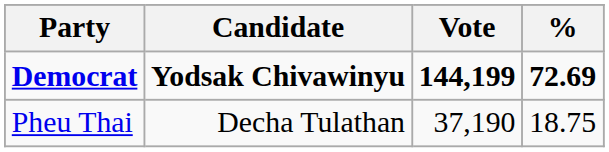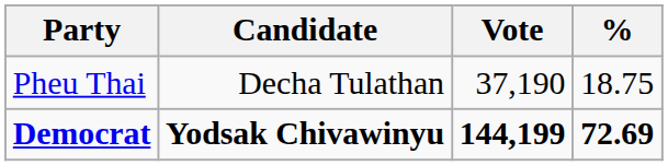rows swapped: Democrat <-> Pheu Thai
